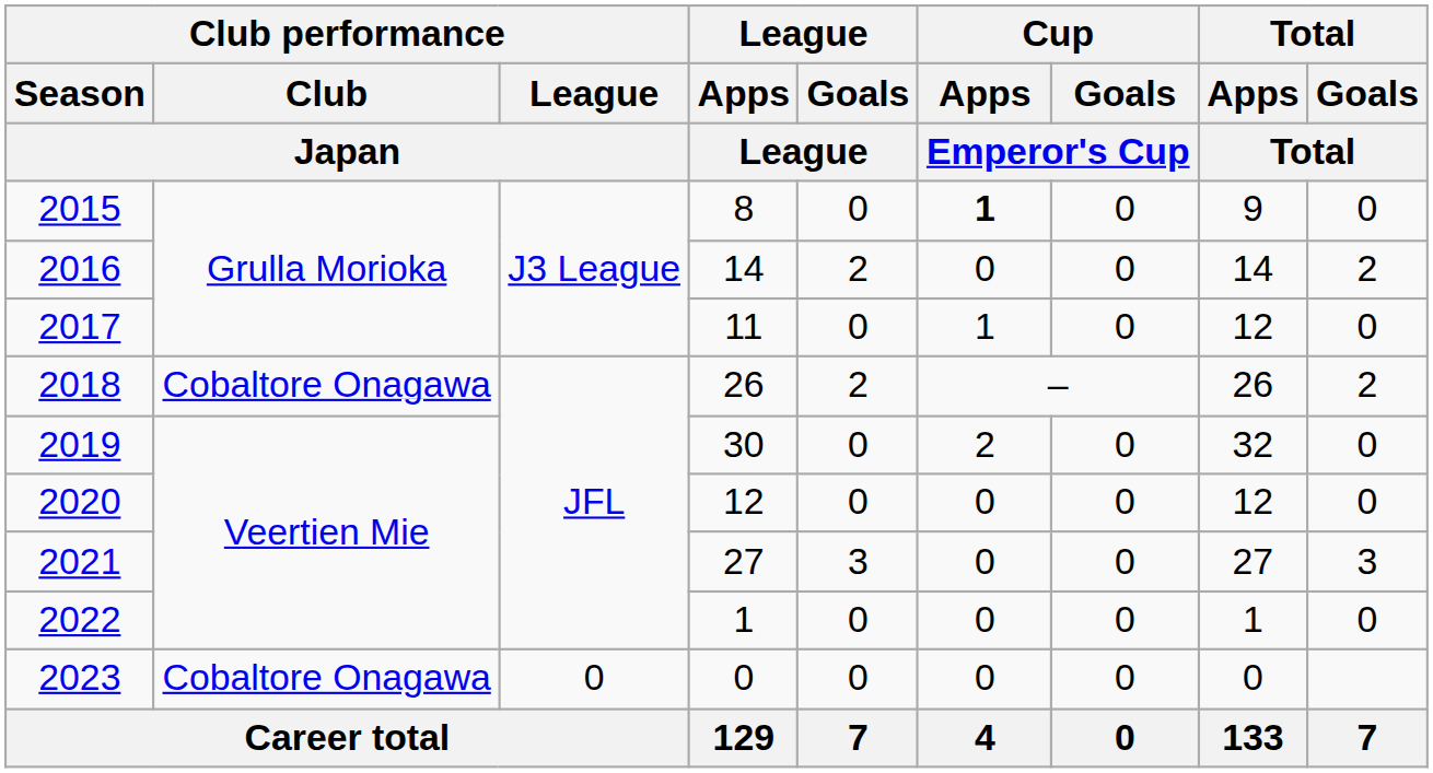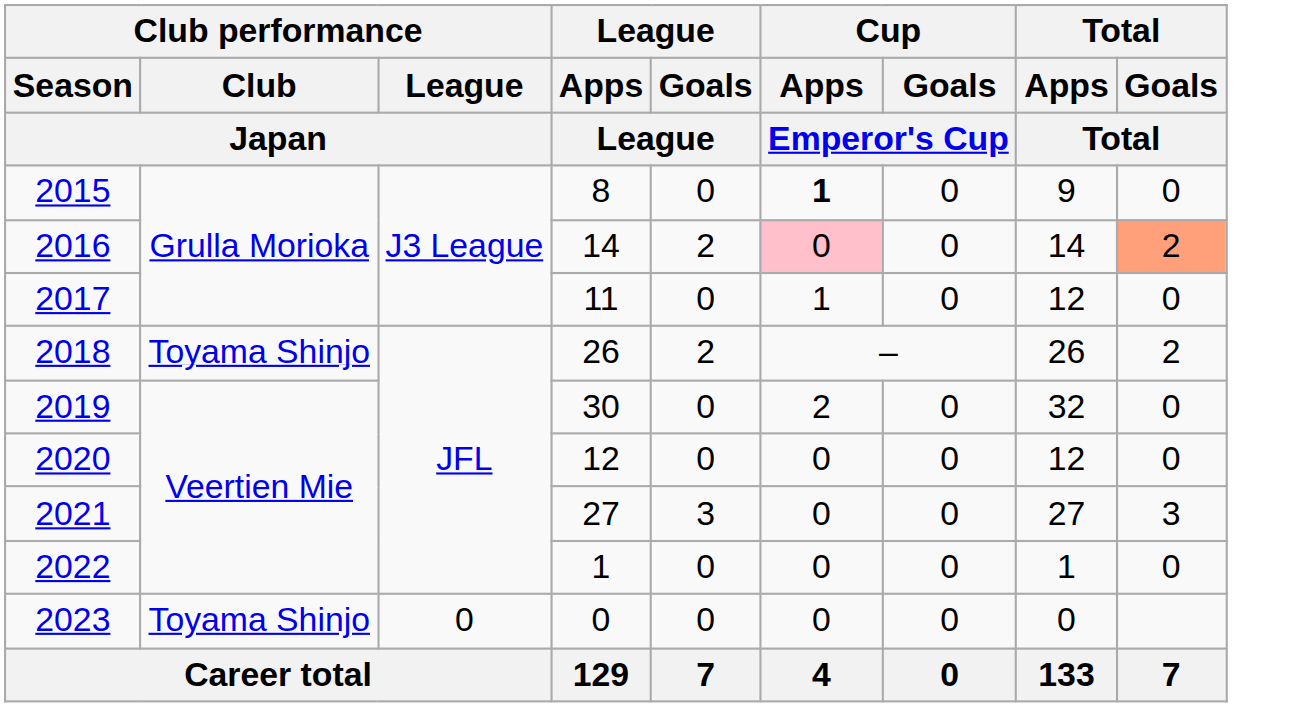2016 | Cup / Apps / Emperor's Cup: no background -> pink background
2016 | Total / Goals / Total: no background -> lightsalmon background
2018 | Club performance / Club / Japan: Cobaltore Onagawa -> Toyama Shinjo
2023 | Club performance / Club / Japan: Cobaltore Onagawa -> Toyama Shinjo
